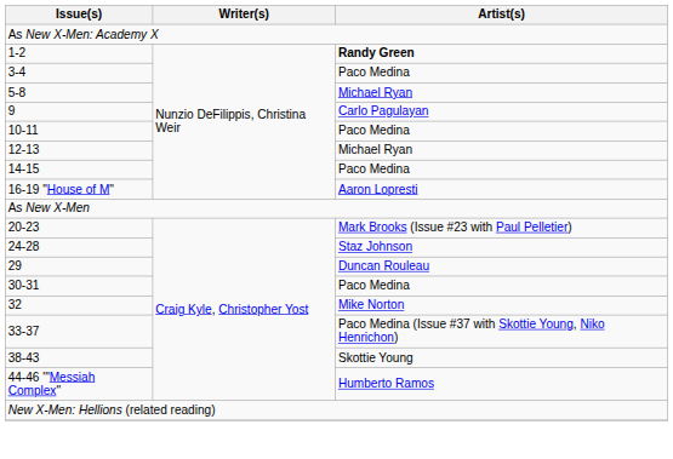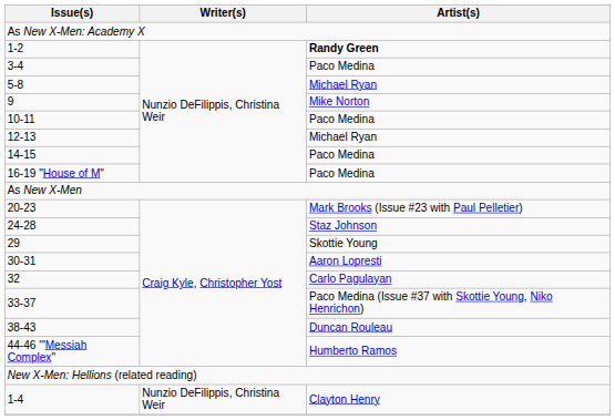9 | Artist(s): Carlo Pagulayan -> Mike Norton
16-19 "House of M" | Artist(s): Aaron Lopresti -> Paco Medina
29 | Artist(s): Duncan Rouleau -> Skottie Young
30-31 | Artist(s): Paco Medina -> Aaron Lopresti
32 | Artist(s): Mike Norton -> Carlo Pagulayan
38-43 | Artist(s): Skottie Young -> Duncan Rouleau
+ row: 1-4 | Nunzio DeFilippis, Christina Weir | Clayton Henry
